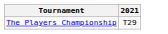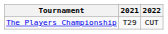+ column: 2022 | CUT
